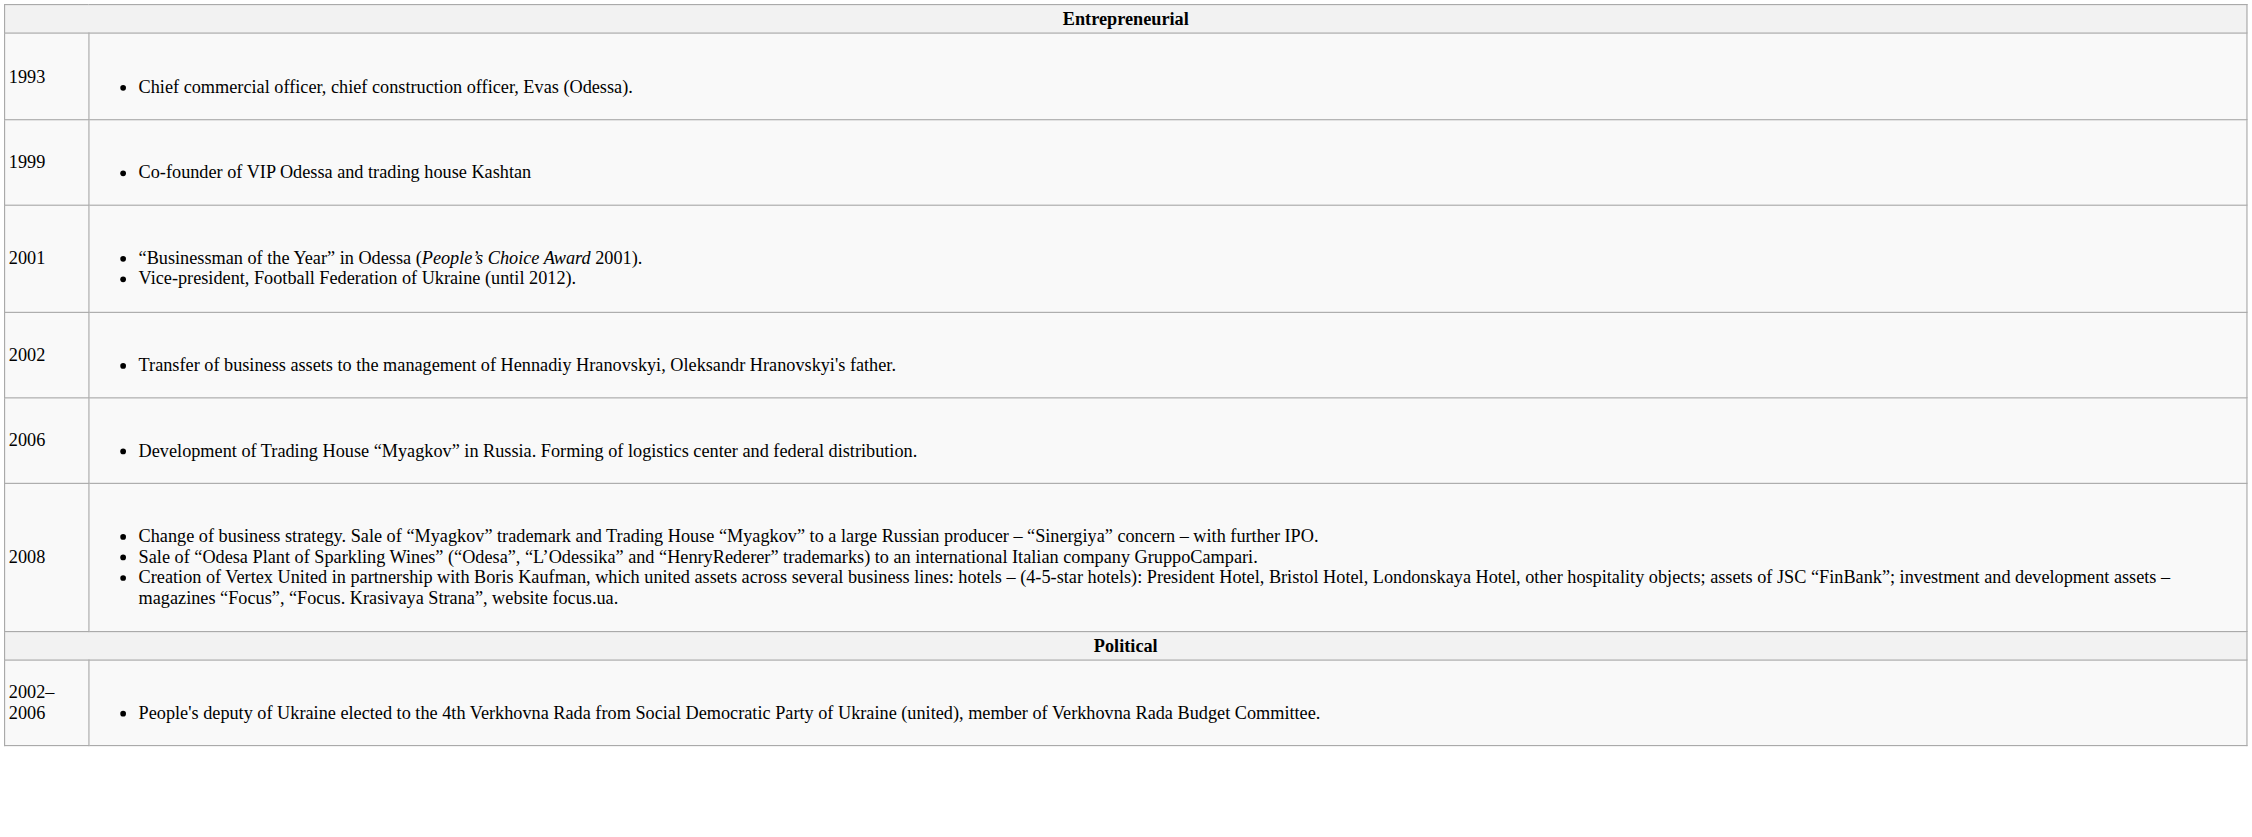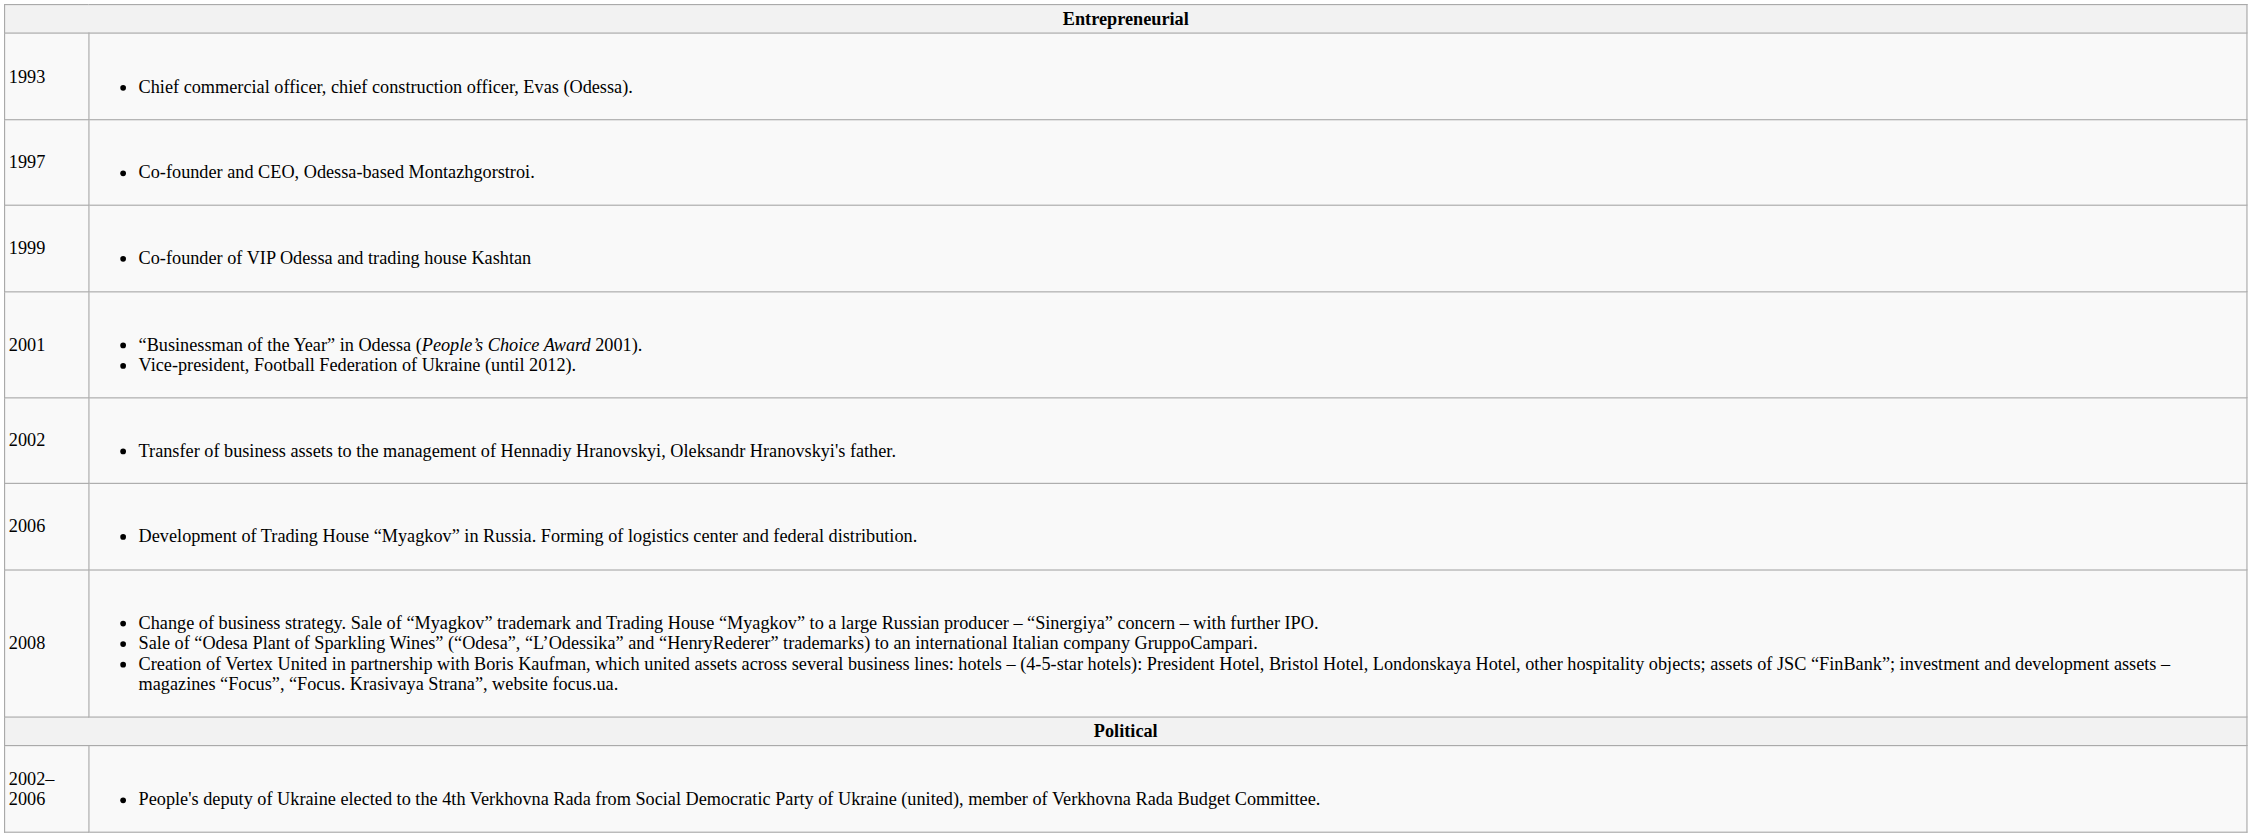+ row: 1997 | Co-founder and CEO, Odessa-based Montazhgorstroi.
